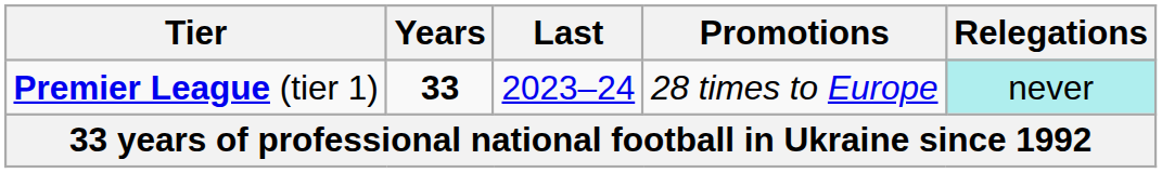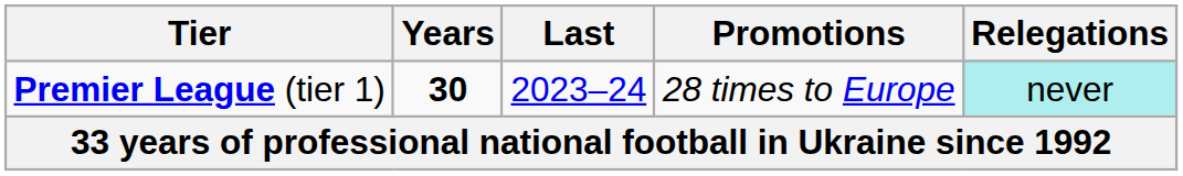Premier League (tier 1) | Years: 33 -> 30
